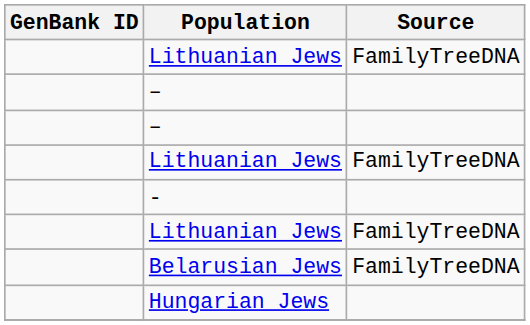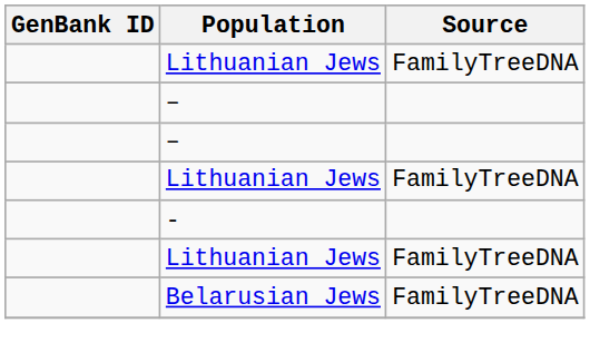- row: Hungarian Jews
